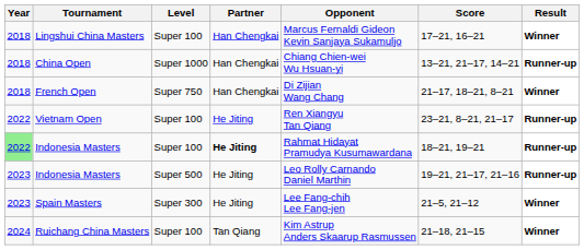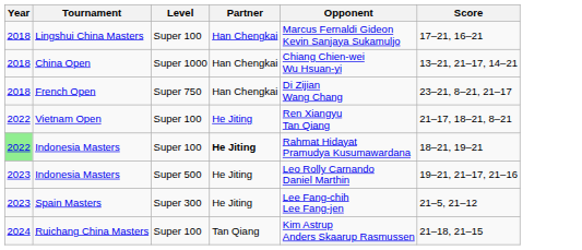- column: Result | Winner | Runner-up | Winner | Runner-up | Runner-up | Runner-up | Winner | Winner
French Open | Score: 21–17, 18–21, 8–21 -> 23–21, 8–21, 21–17
Vietnam Open | Score: 23–21, 8–21, 21–17 -> 21–17, 18–21, 8–21
